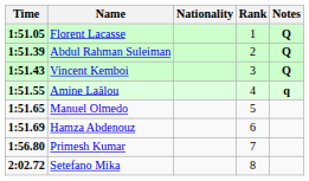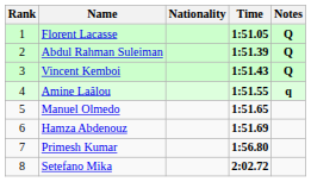columns swapped: Rank <-> Time
